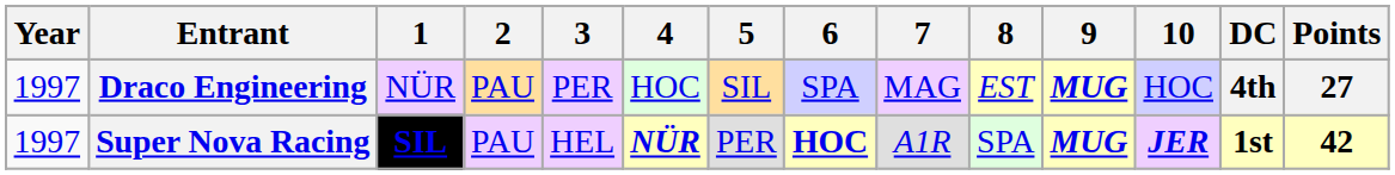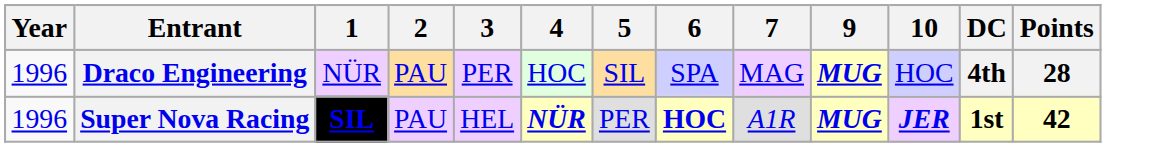- column: 8 | EST | SPA
Draco Engineering | Year: 1997 -> 1996
Draco Engineering | Points: 27 -> 28
Super Nova Racing | Year: 1997 -> 1996
